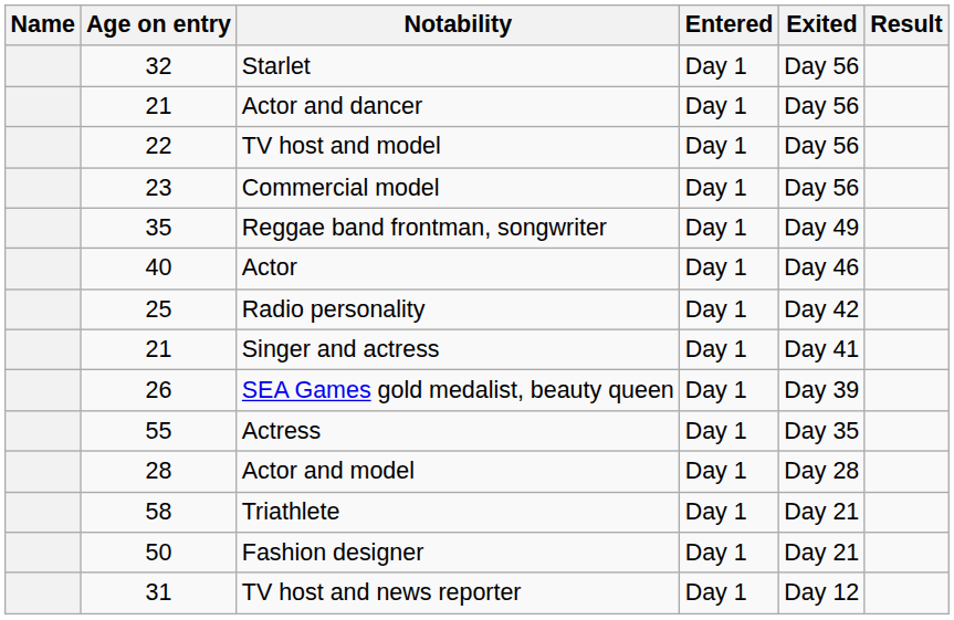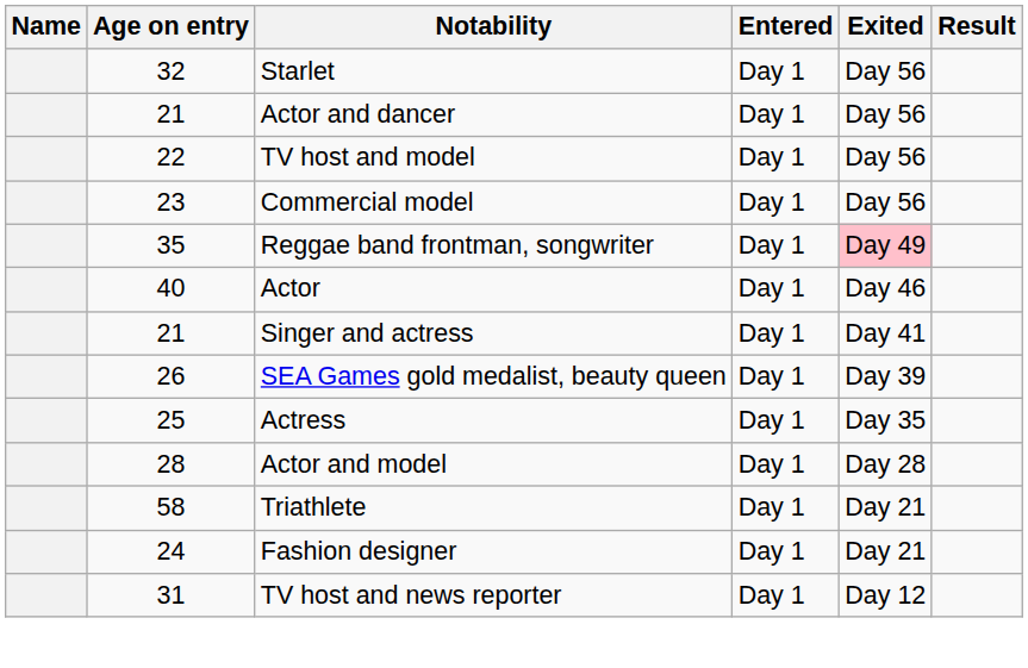Reggae band frontman, songwriter | Exited: no background -> pink background
- row: 25 | Radio personality | Day 1 | Day 42
Actress | Age on entry: 55 -> 25
Fashion designer | Age on entry: 50 -> 24
